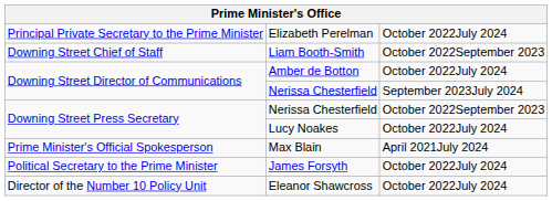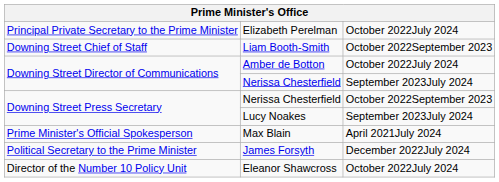Lucy Noakes | column 3: October 2022July 2024 -> September 2023July 2024
James Forsyth | column 3: October 2022July 2024 -> December 2022July 2024
